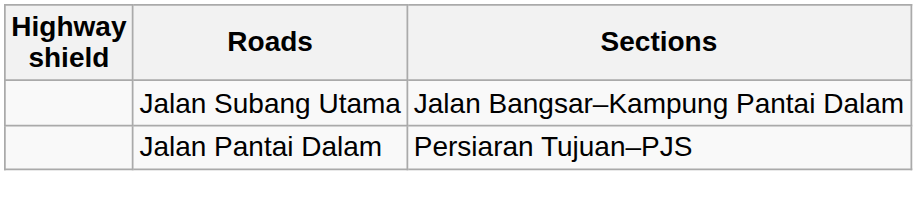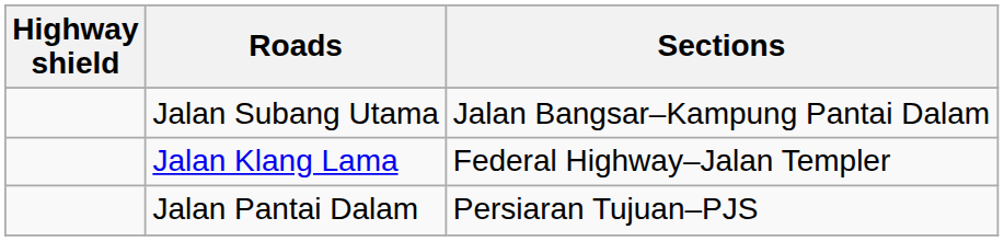+ row: Jalan Klang Lama | Federal Highway–Jalan Templer
